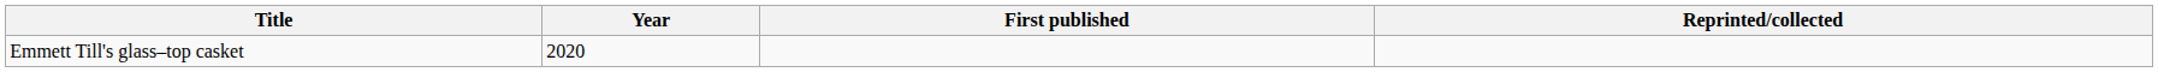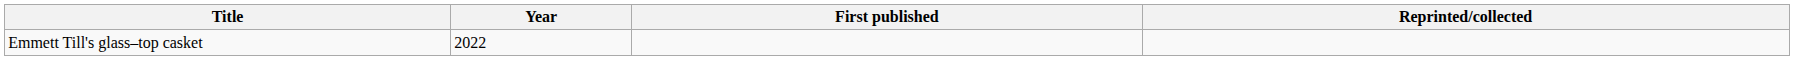Emmett Till's glass–top casket | Year: 2020 -> 2022
